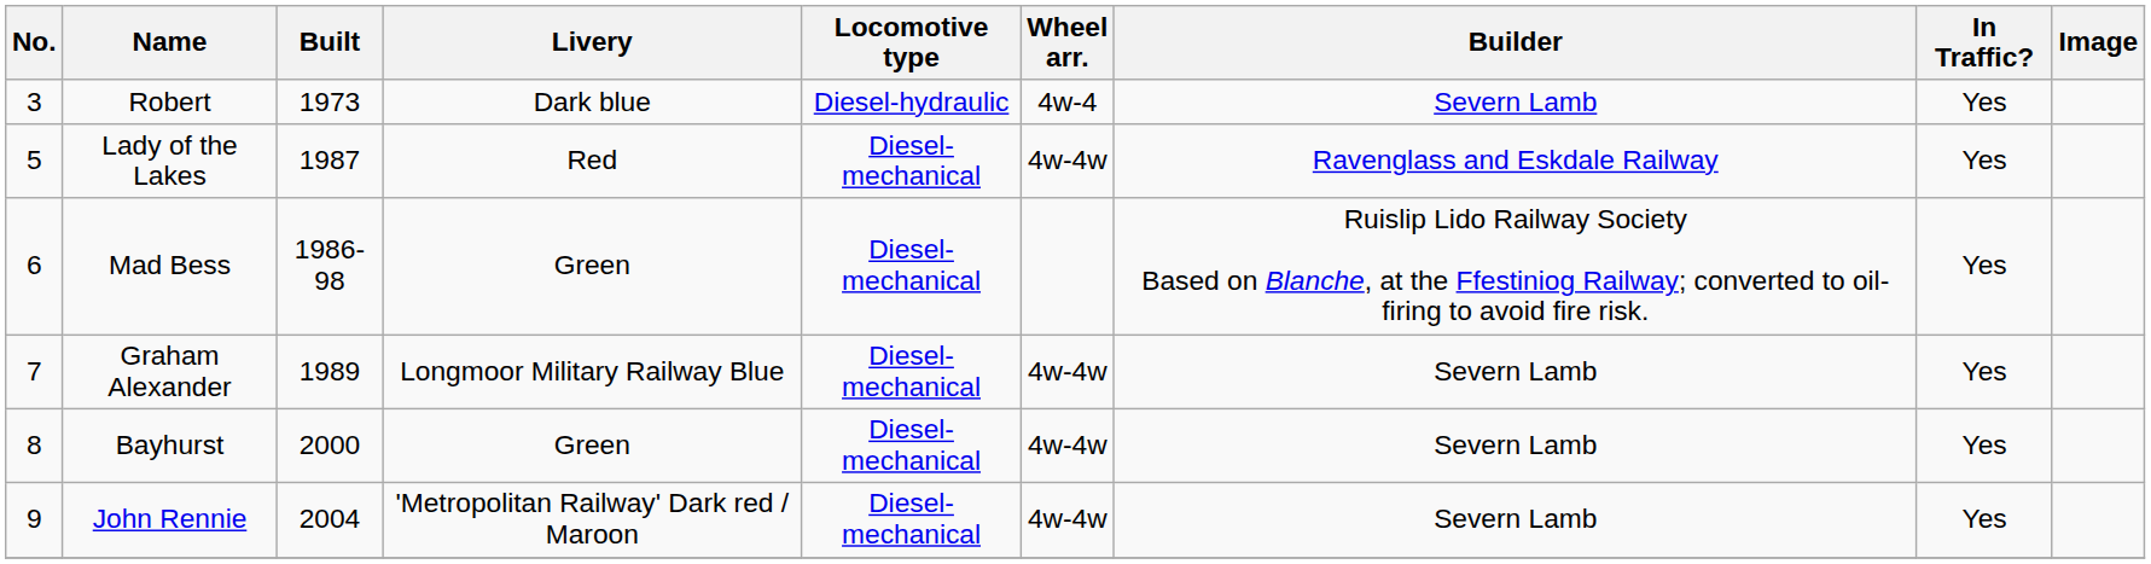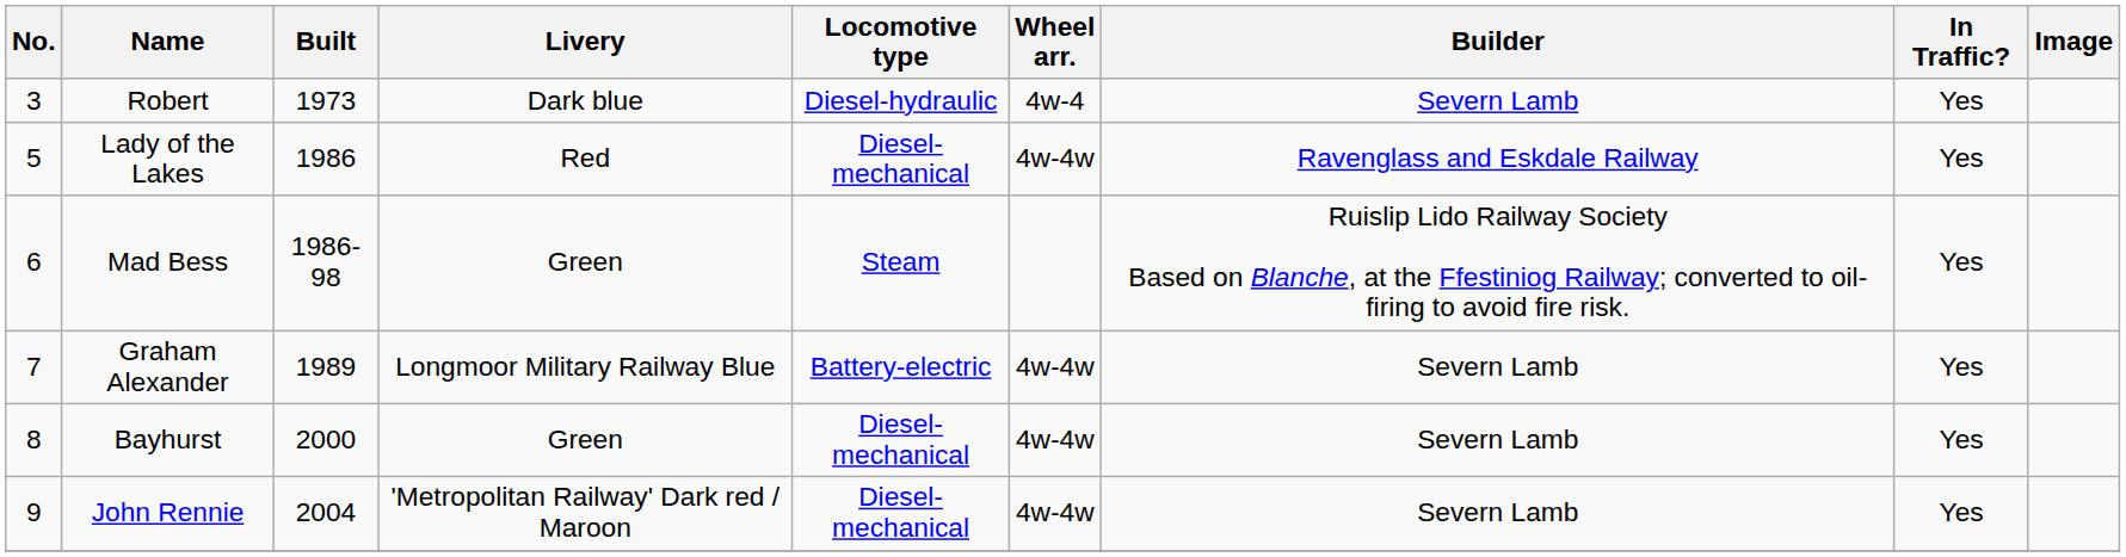Lady of the Lakes | Built: 1987 -> 1986
Mad Bess | Locomotive type: Diesel-mechanical -> Steam
Graham Alexander | Locomotive type: Diesel-mechanical -> Battery-electric
